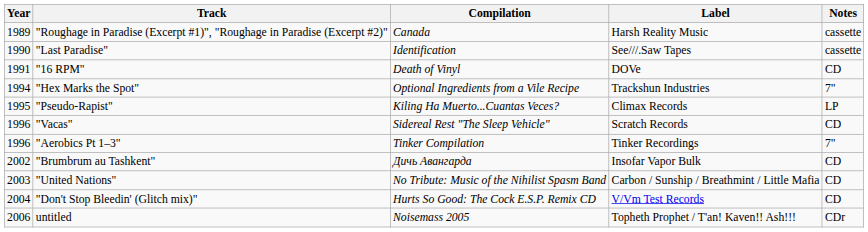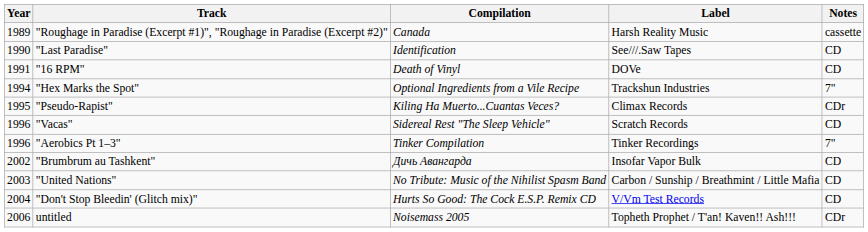"Last Paradise" | Notes: cassette -> CD
"Pseudo-Rapist" | Notes: LP -> CDr
